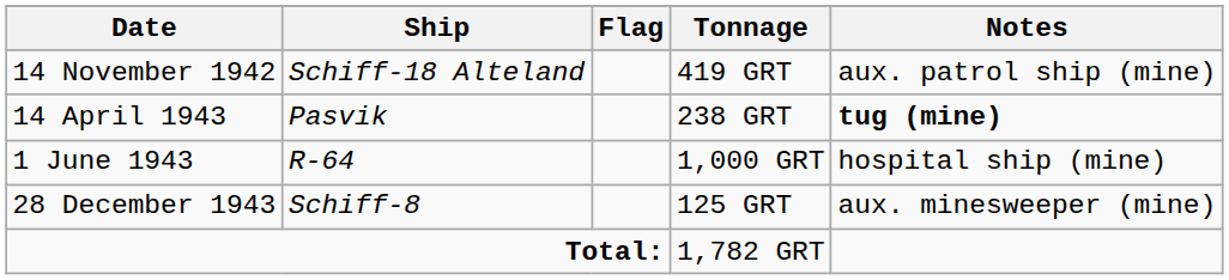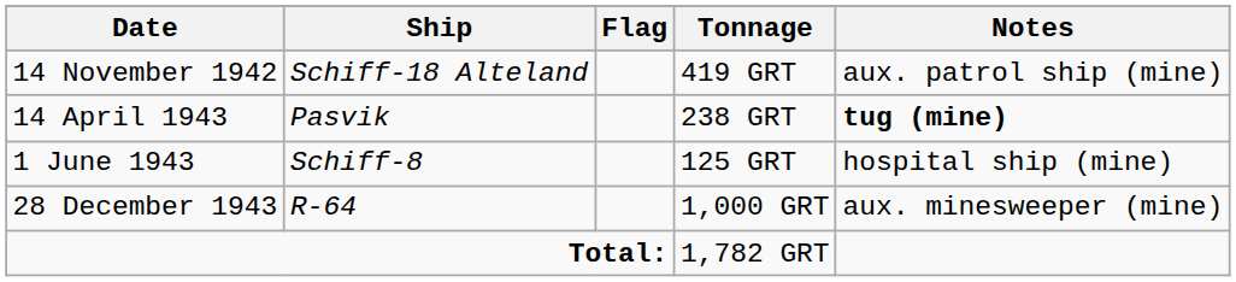1 June 1943 | Ship: R-64 -> Schiff-8
1 June 1943 | Tonnage: 1,000 GRT -> 125 GRT
28 December 1943 | Ship: Schiff-8 -> R-64
28 December 1943 | Tonnage: 125 GRT -> 1,000 GRT
